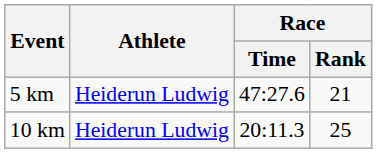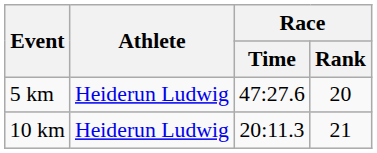5 km | Race / Rank: 21 -> 20
10 km | Race / Rank: 25 -> 21
